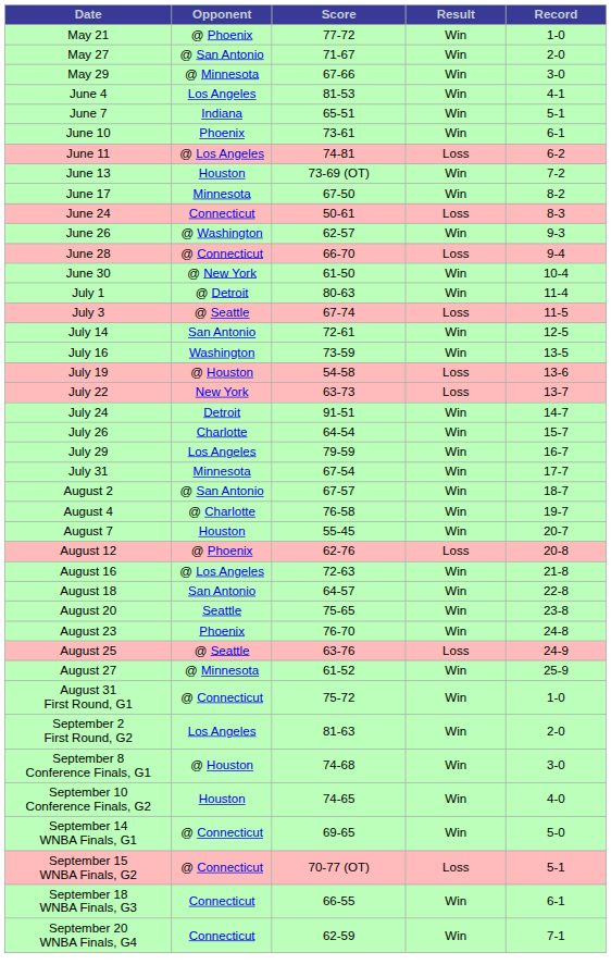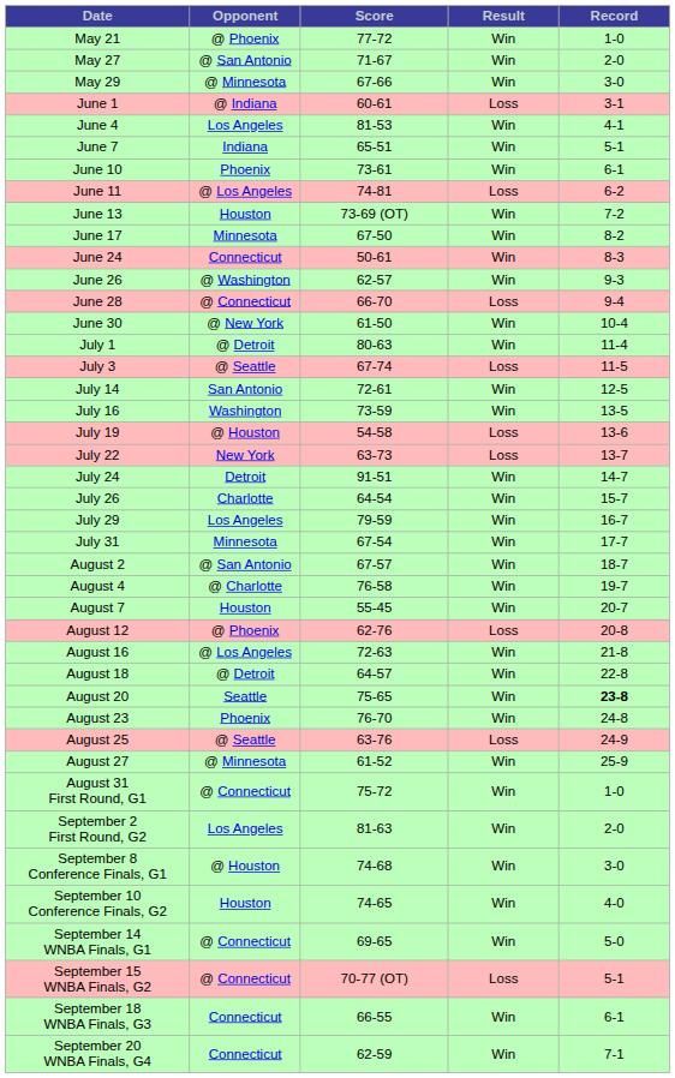+ row: June 1 | @ Indiana | 60-61 | Loss | 3-1
June 24 | Result: Loss -> Win
August 18 | Opponent: San Antonio -> @ Detroit
August 20 | Record: normal -> bold
